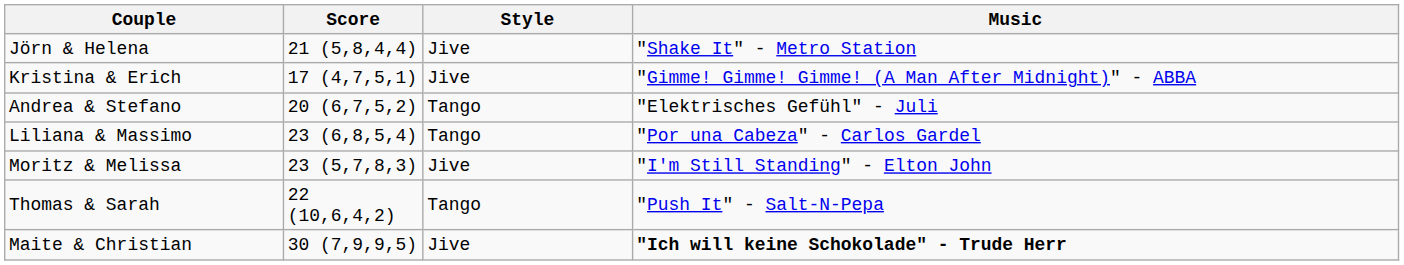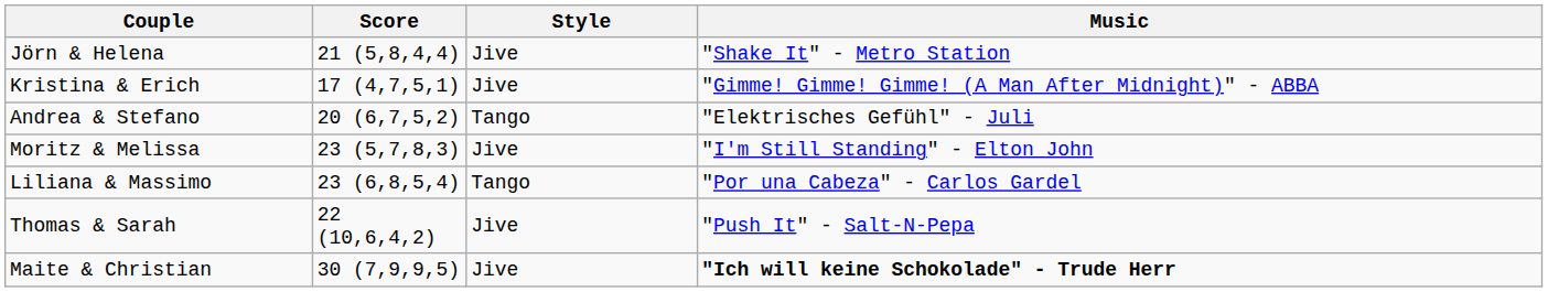rows swapped: Liliana & Massimo <-> Moritz & Melissa
Thomas & Sarah | Style: Tango -> Jive
